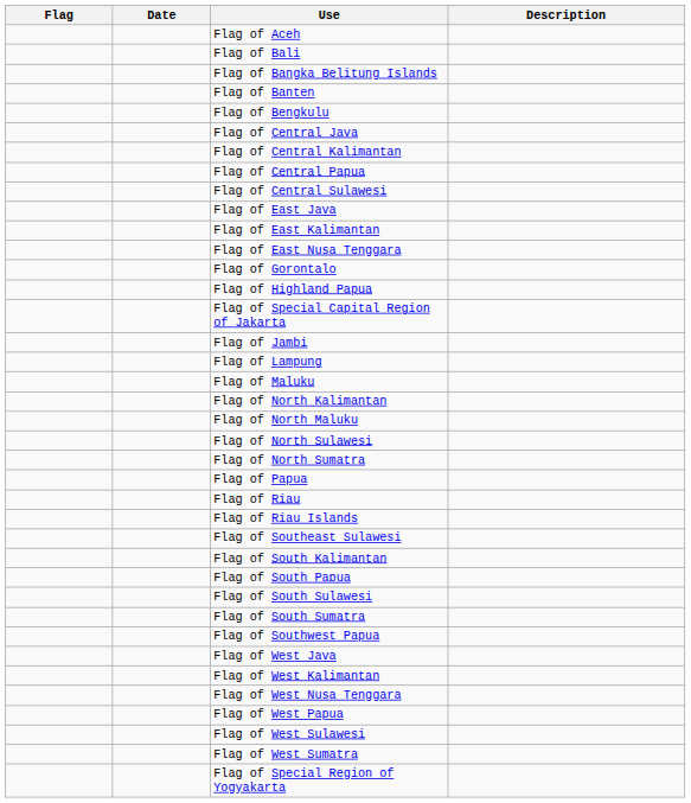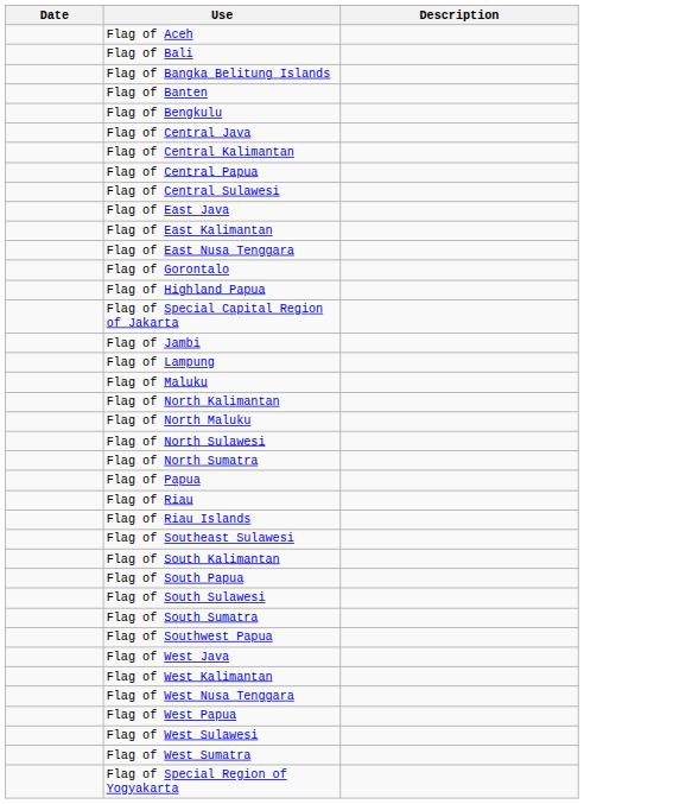- column: Flag
